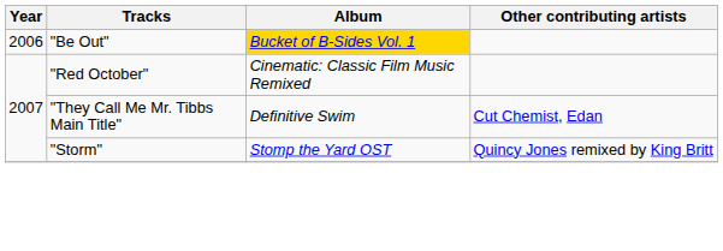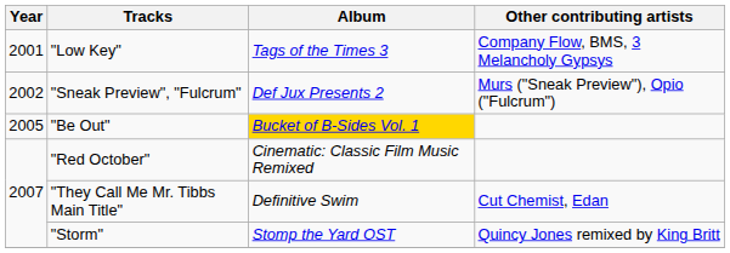+ row: 2001 | "Low Key" | Tags of the Times 3 | Company Flow, BMS, 3 Melancholy Gypsys
+ row: 2002 | "Sneak Preview", "Fulcrum" | Def Jux Presents 2 | Murs ("Sneak Preview"), Opio ("Fulcrum")
"Be Out" | Year: 2006 -> 2005
